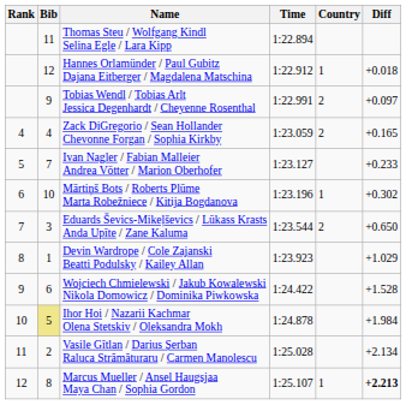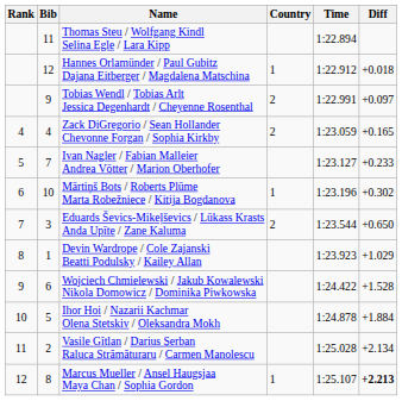columns swapped: Country <-> Time
Ihor Hoi / Nazarii Kachmar Olena Stetskiv / Oleksandra Mokh | Bib: khaki background -> no background
Ihor Hoi / Nazarii Kachmar Olena Stetskiv / Oleksandra Mokh | Diff: +1.984 -> +1.884
